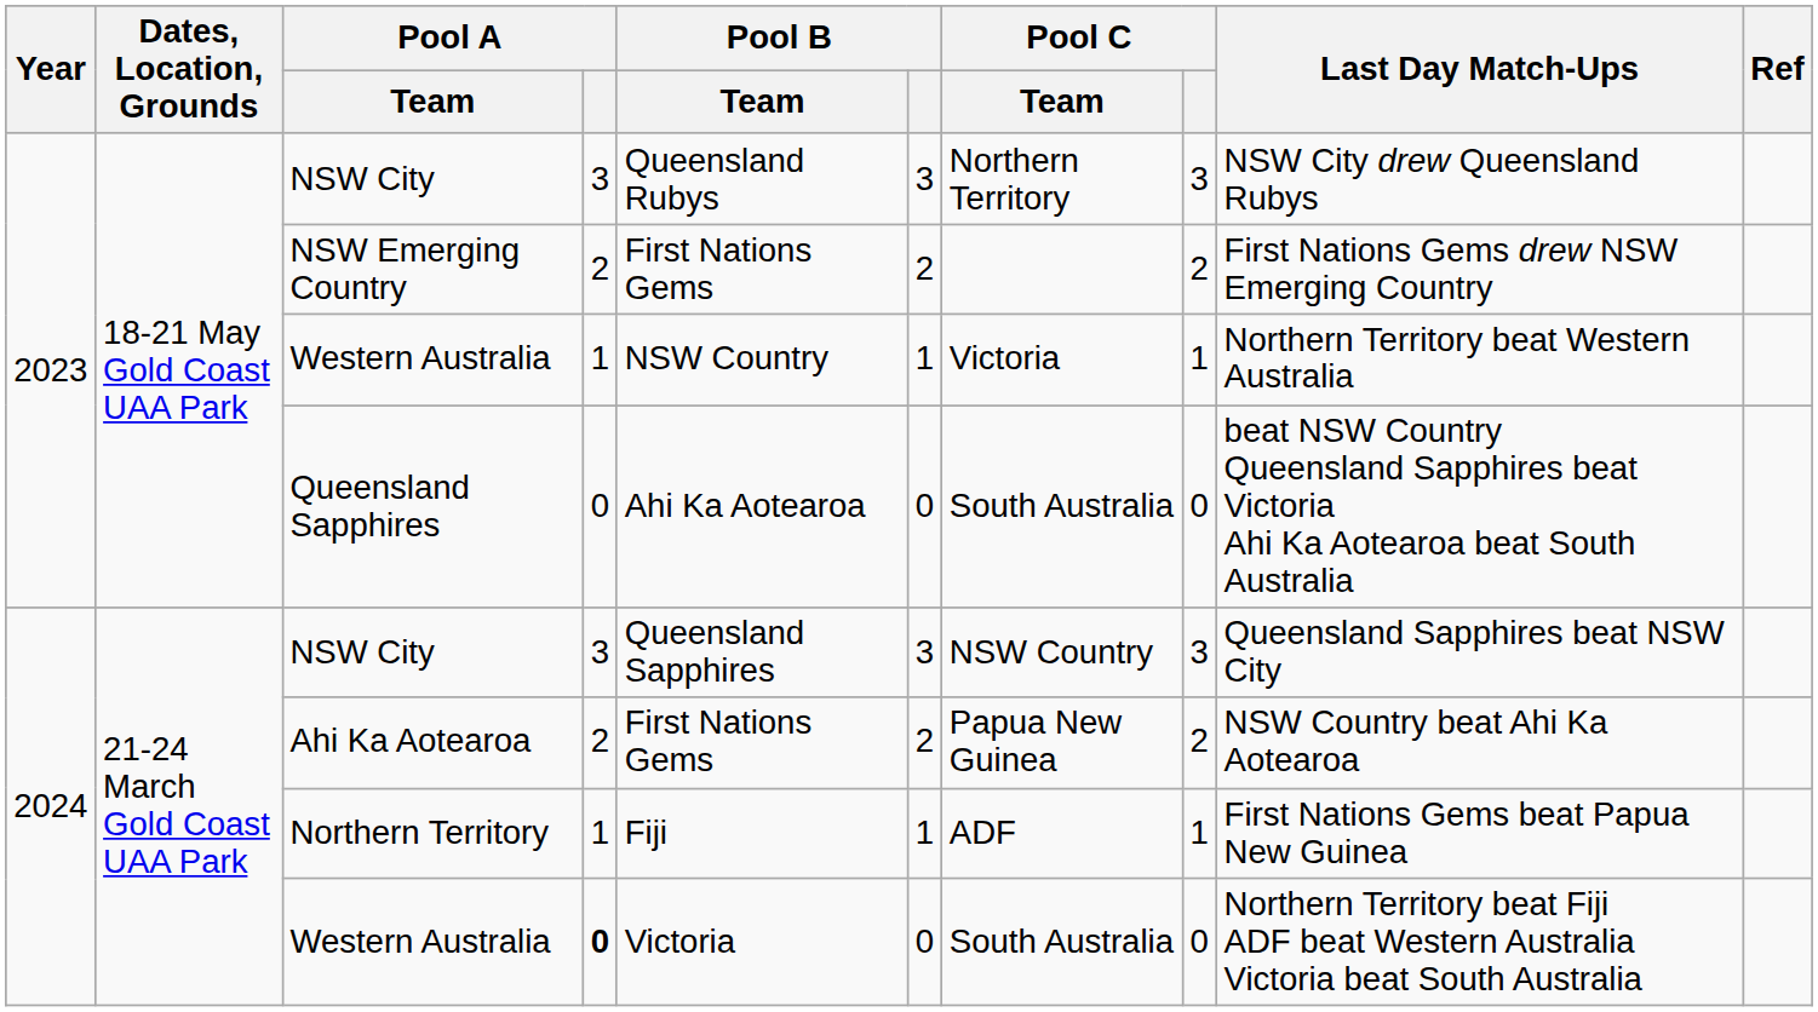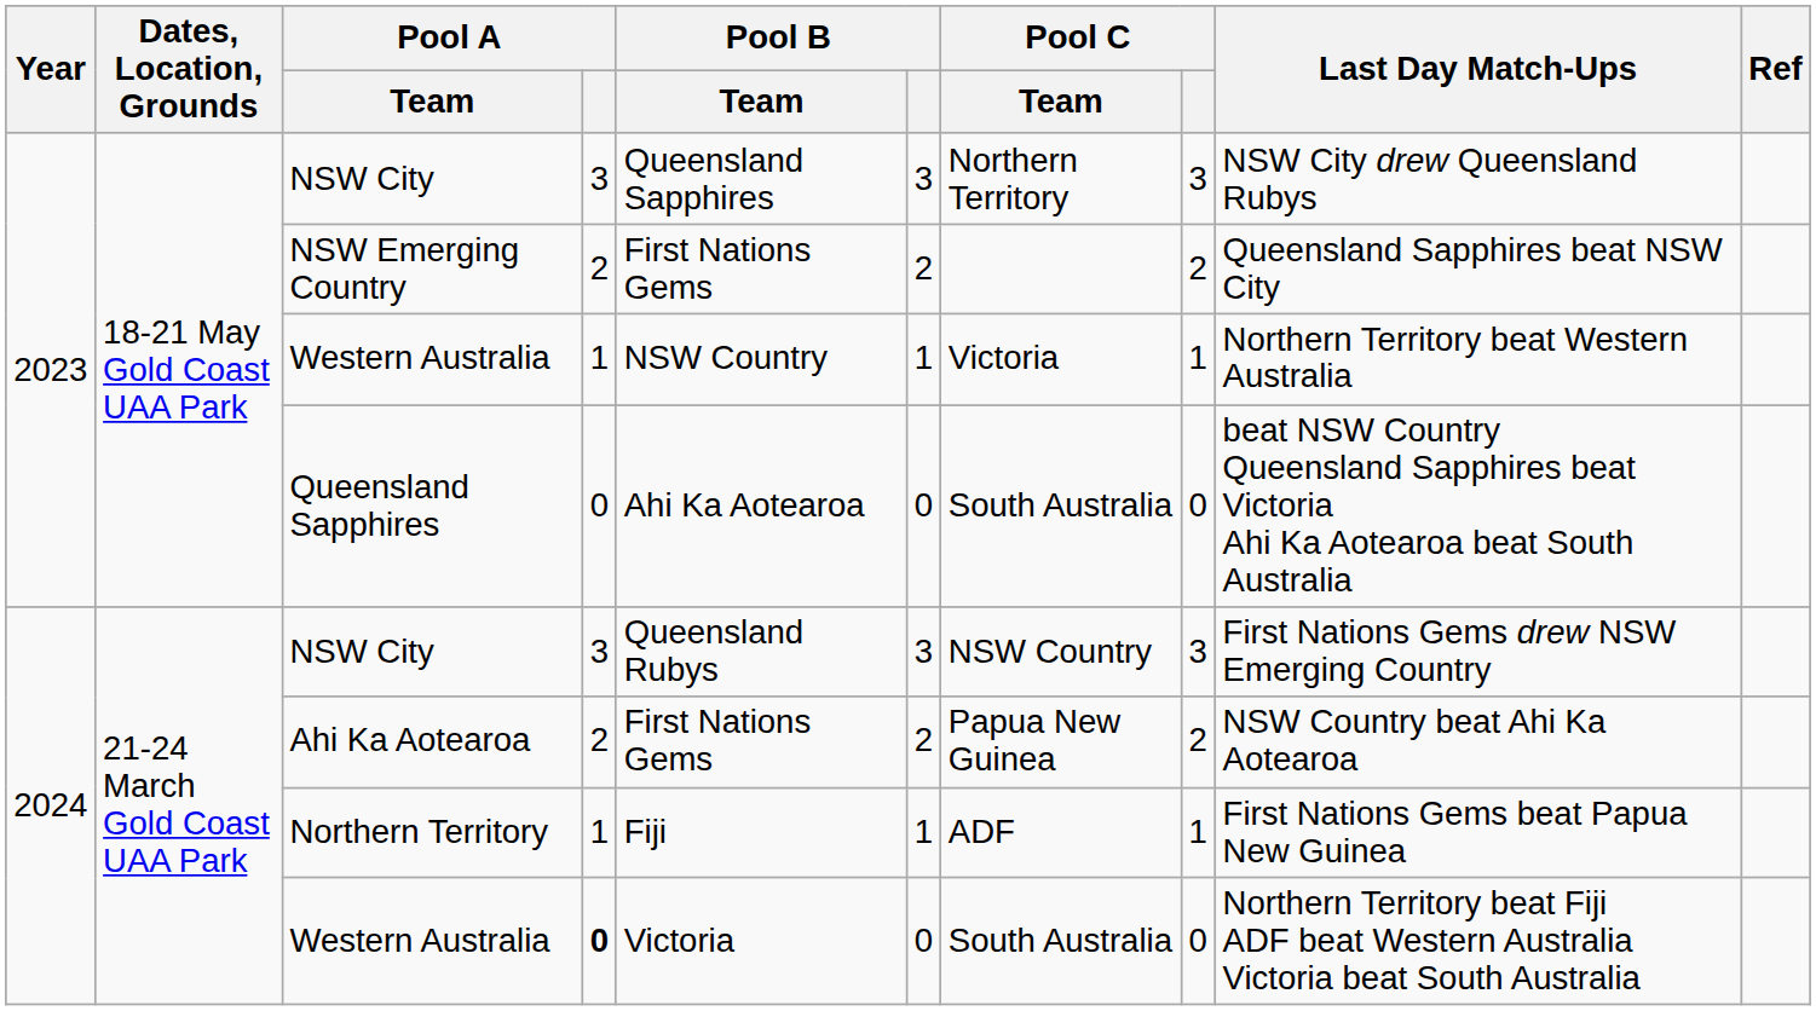2023 / NSW City | Pool B / Team: Queensland Rubys -> Queensland Sapphires
NSW Emerging Country | Last Day Match-Ups: First Nations Gems drew NSW Emerging Country -> Queensland Sapphires beat NSW City
2024 / NSW City | Pool B / Team: Queensland Sapphires -> Queensland Rubys
2024 / NSW City | Last Day Match-Ups: Queensland Sapphires beat NSW City -> First Nations Gems drew NSW Emerging Country
